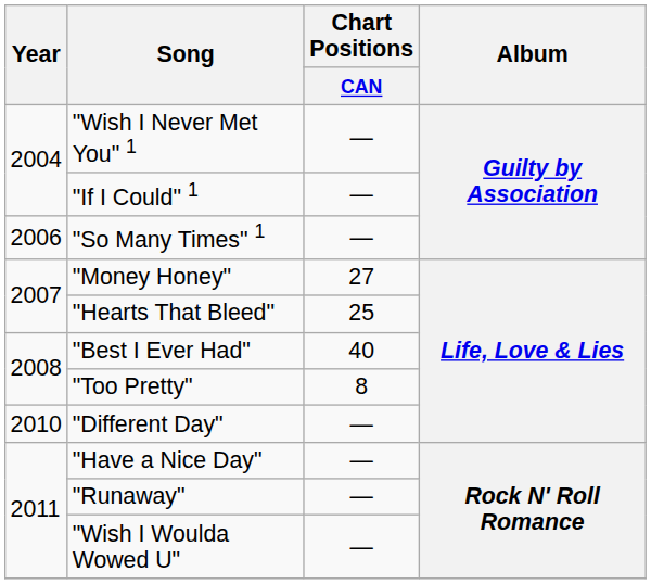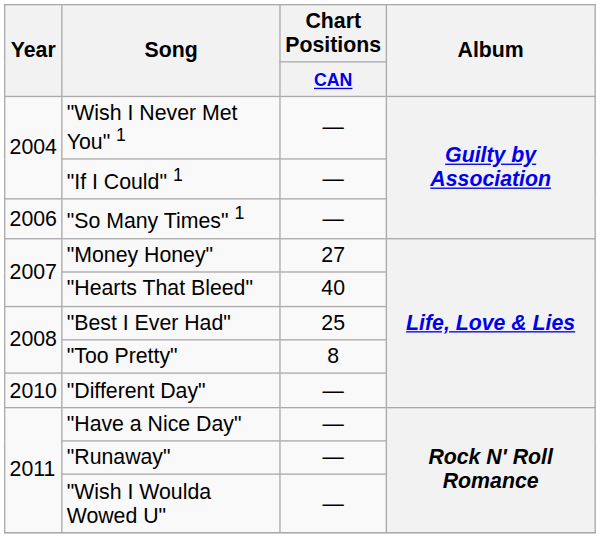"Hearts That Bleed" | Chart Positions / CAN: 25 -> 40
"Best I Ever Had" | Chart Positions / CAN: 40 -> 25
